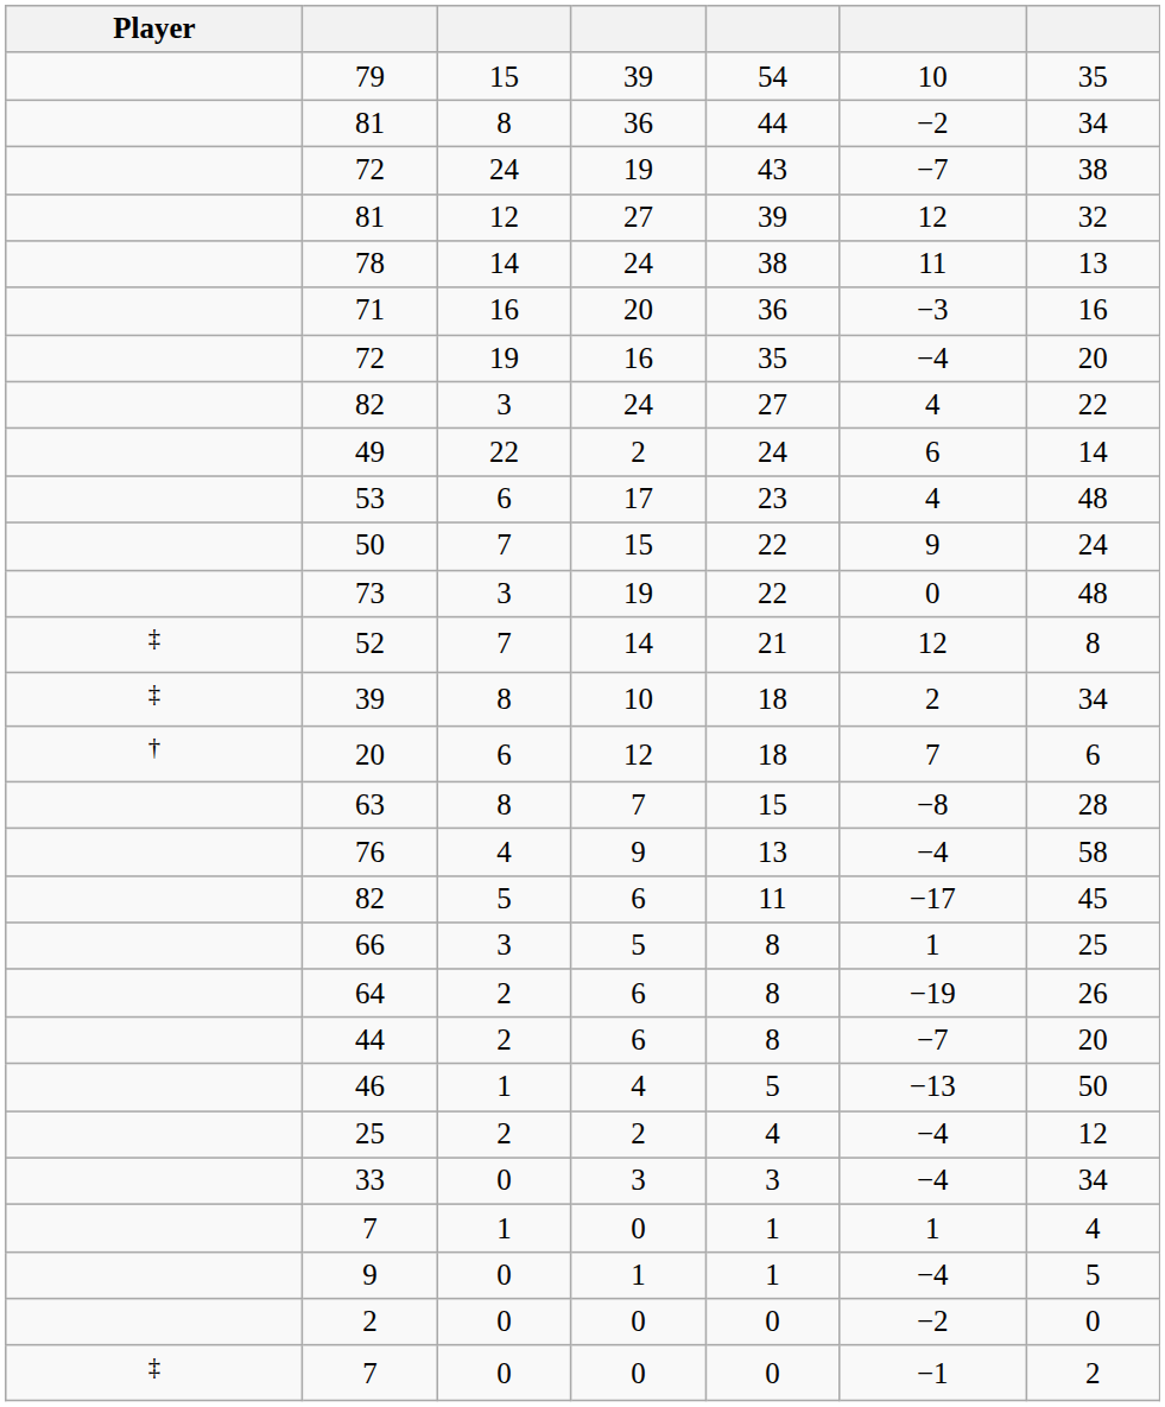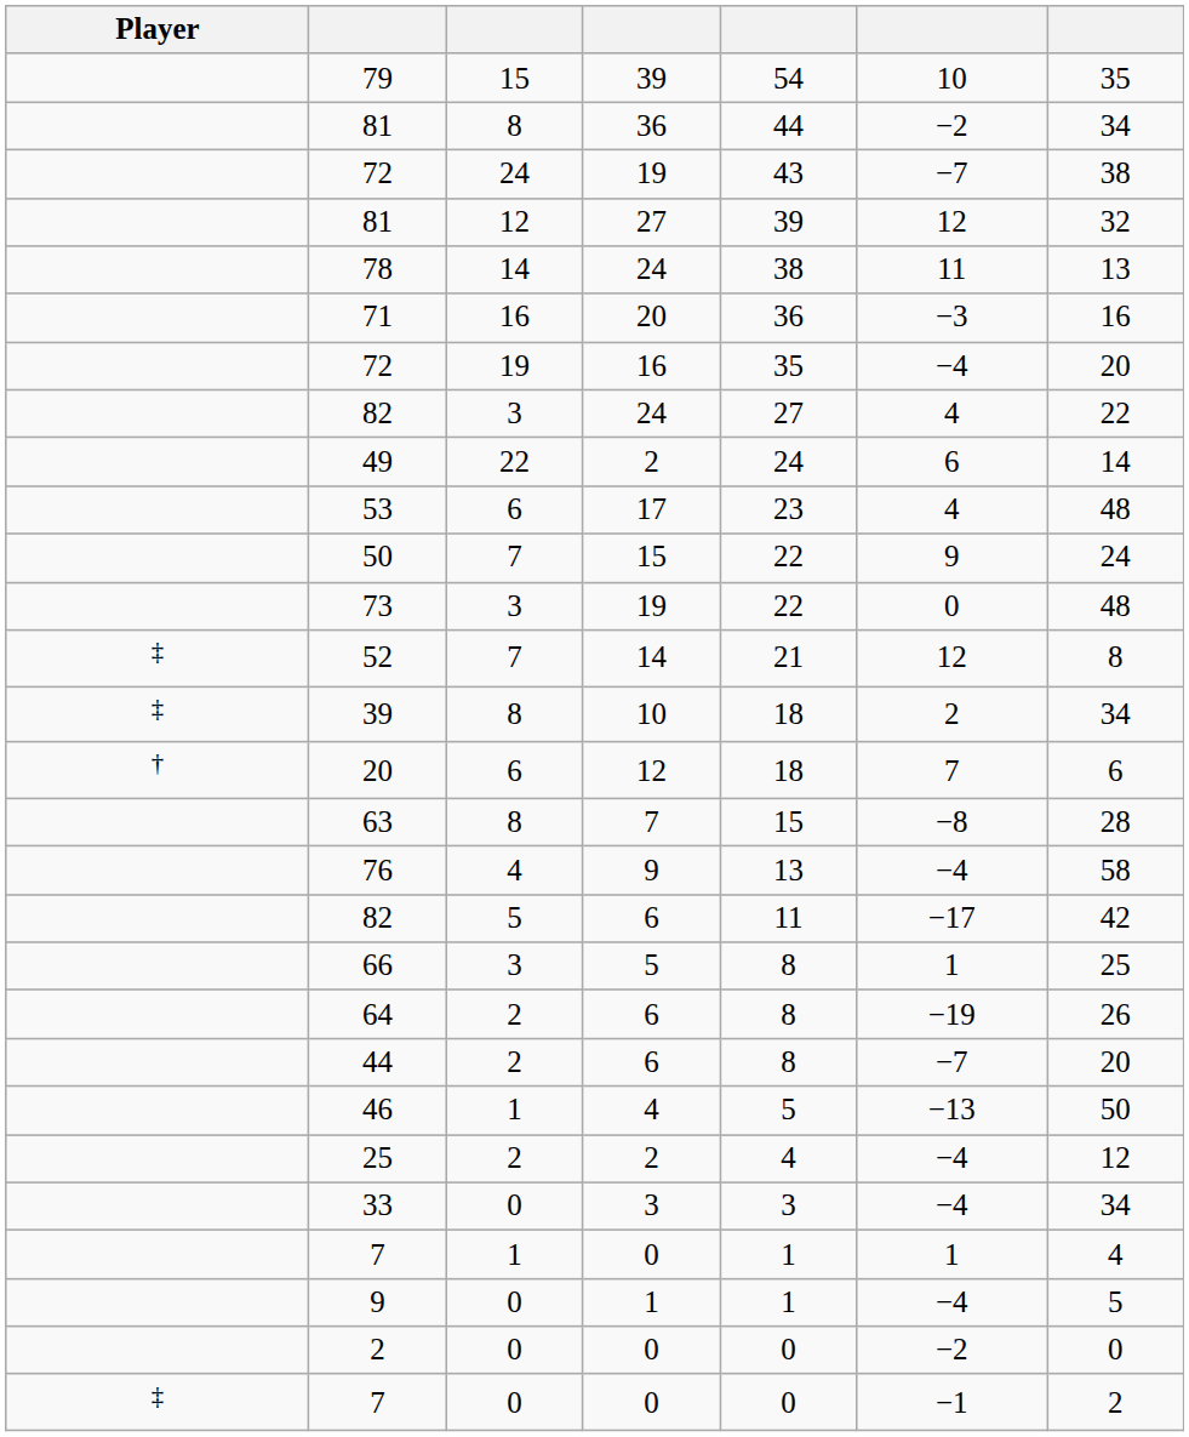82 / 5 | column 7: 45 -> 42
